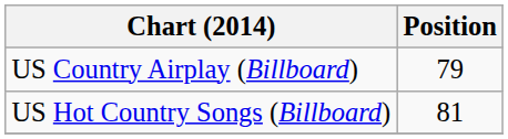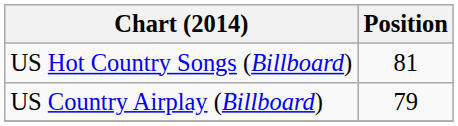rows swapped: US Country Airplay (Billboard) <-> US Hot Country Songs (Billboard)
